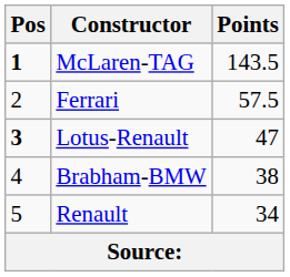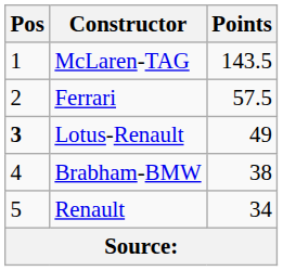McLaren-TAG | Pos: bold -> normal
Lotus-Renault | Points: 47 -> 49
